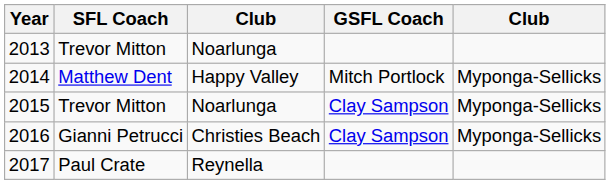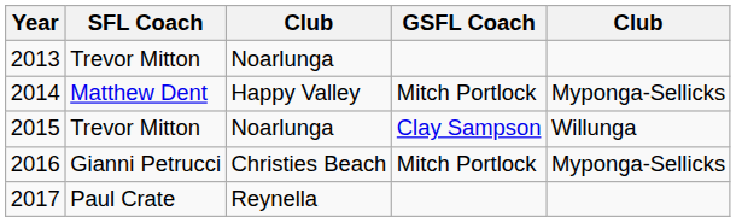2015 | column 5: Myponga-Sellicks -> Willunga
2016 | GSFL Coach: Clay Sampson -> Mitch Portlock
